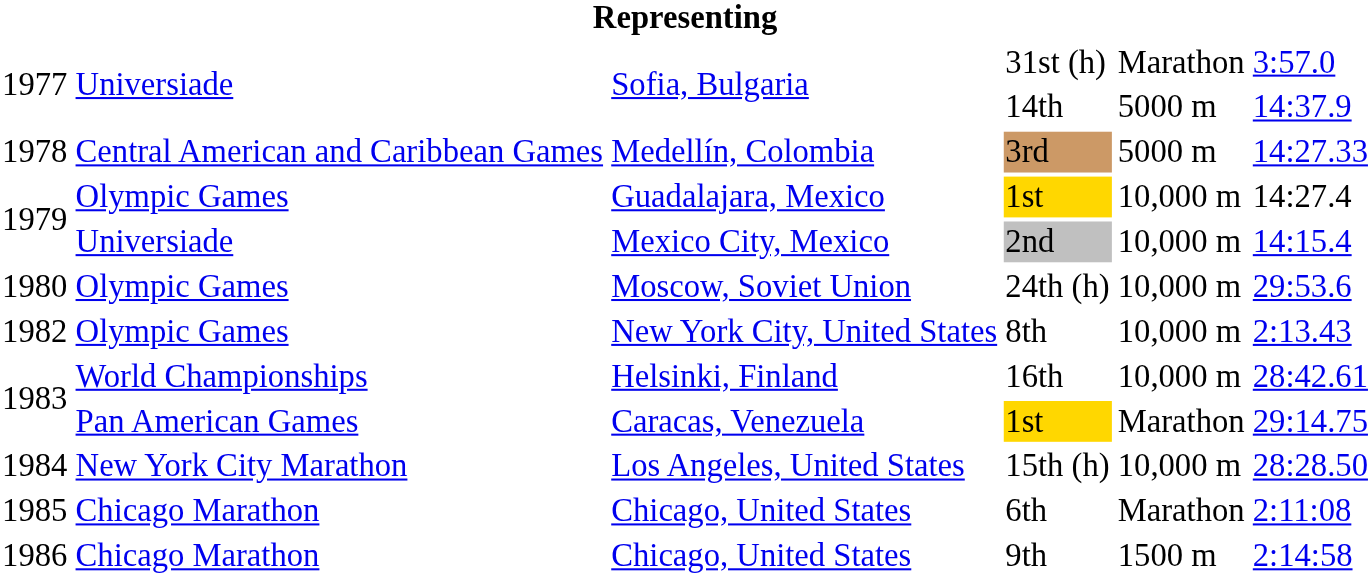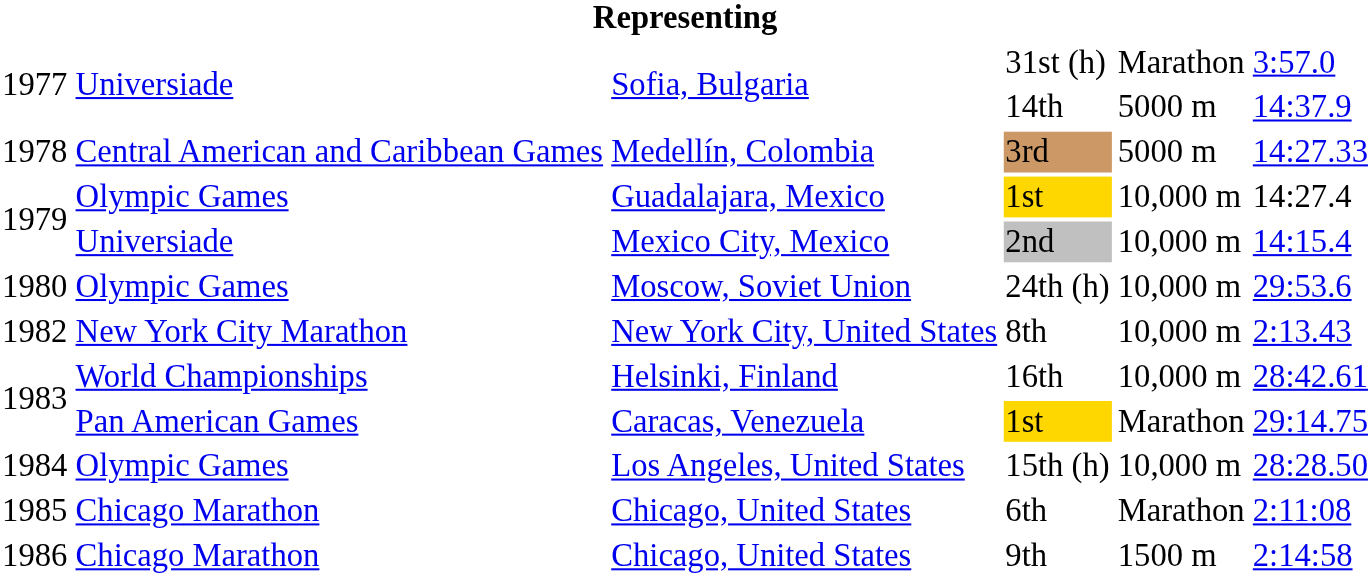8th | column 2: Olympic Games -> New York City Marathon
15th (h) | column 2: New York City Marathon -> Olympic Games
